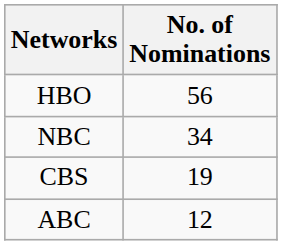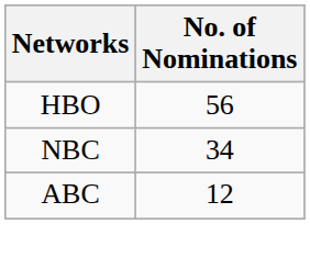- row: CBS | 19
